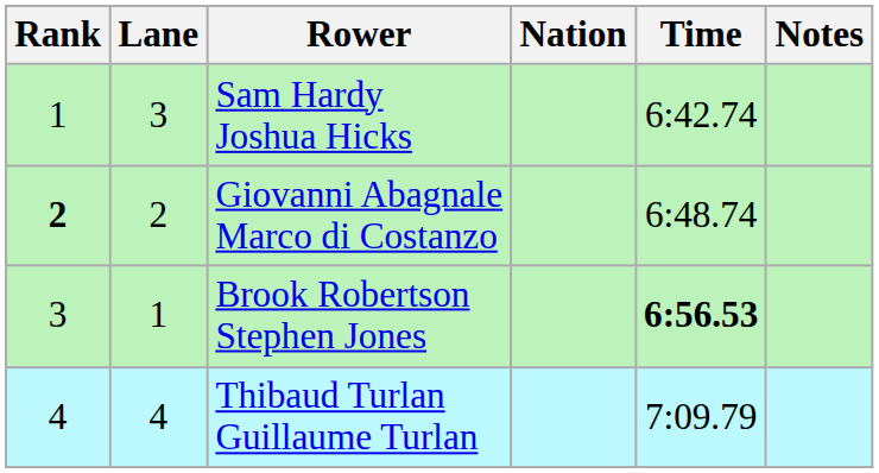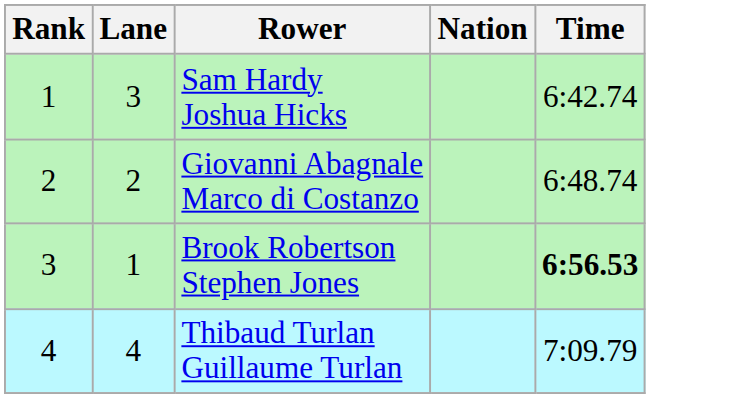- column: Notes
Giovanni Abagnale Marco di Costanzo | Rank: bold -> normal
